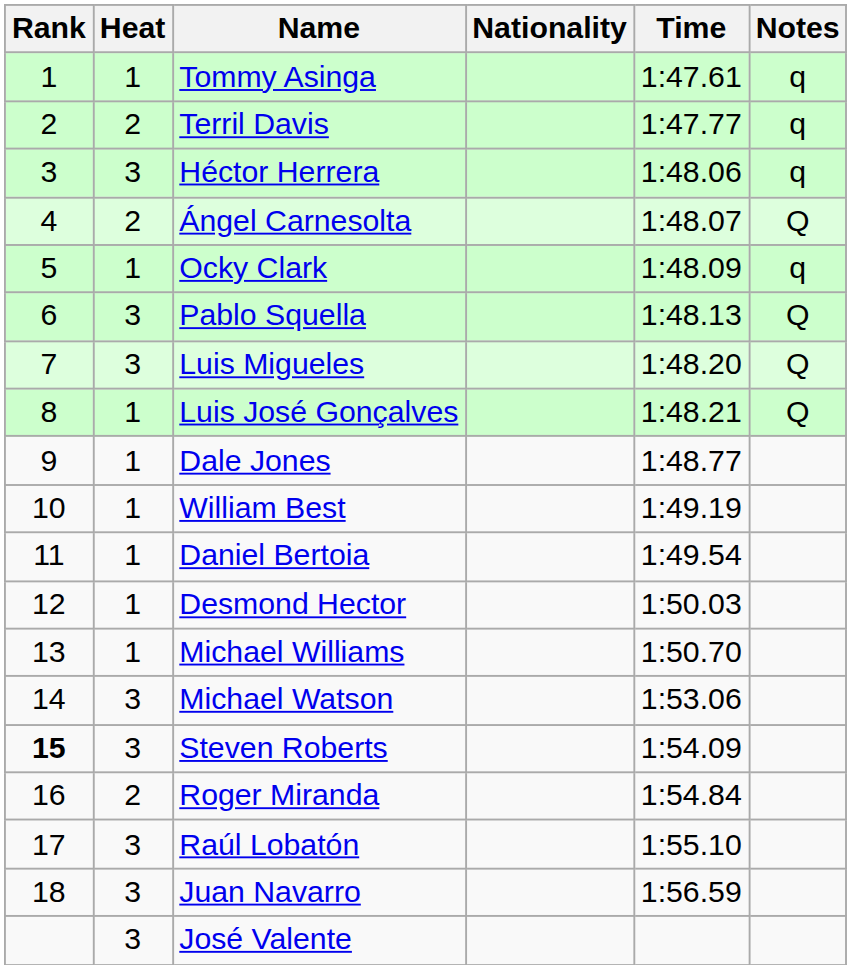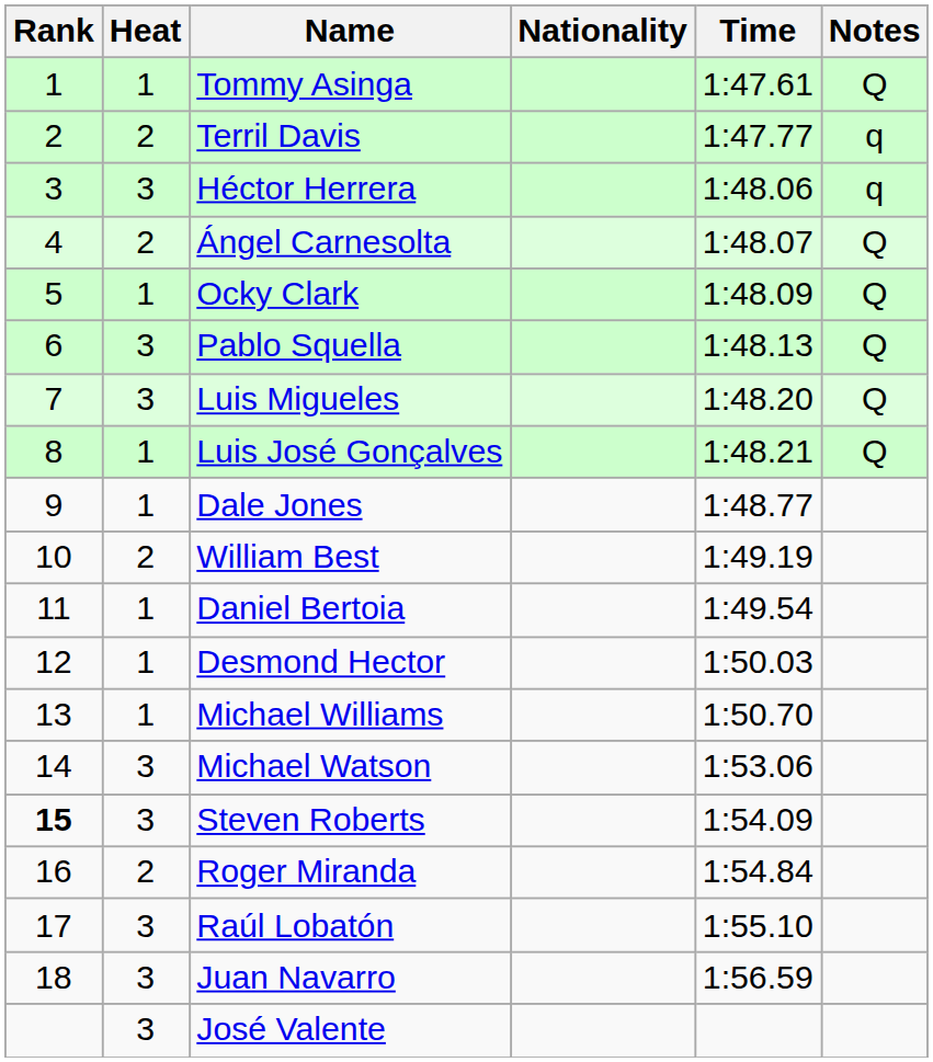Tommy Asinga | Notes: q -> Q
Ocky Clark | Notes: q -> Q
William Best | Heat: 1 -> 2
